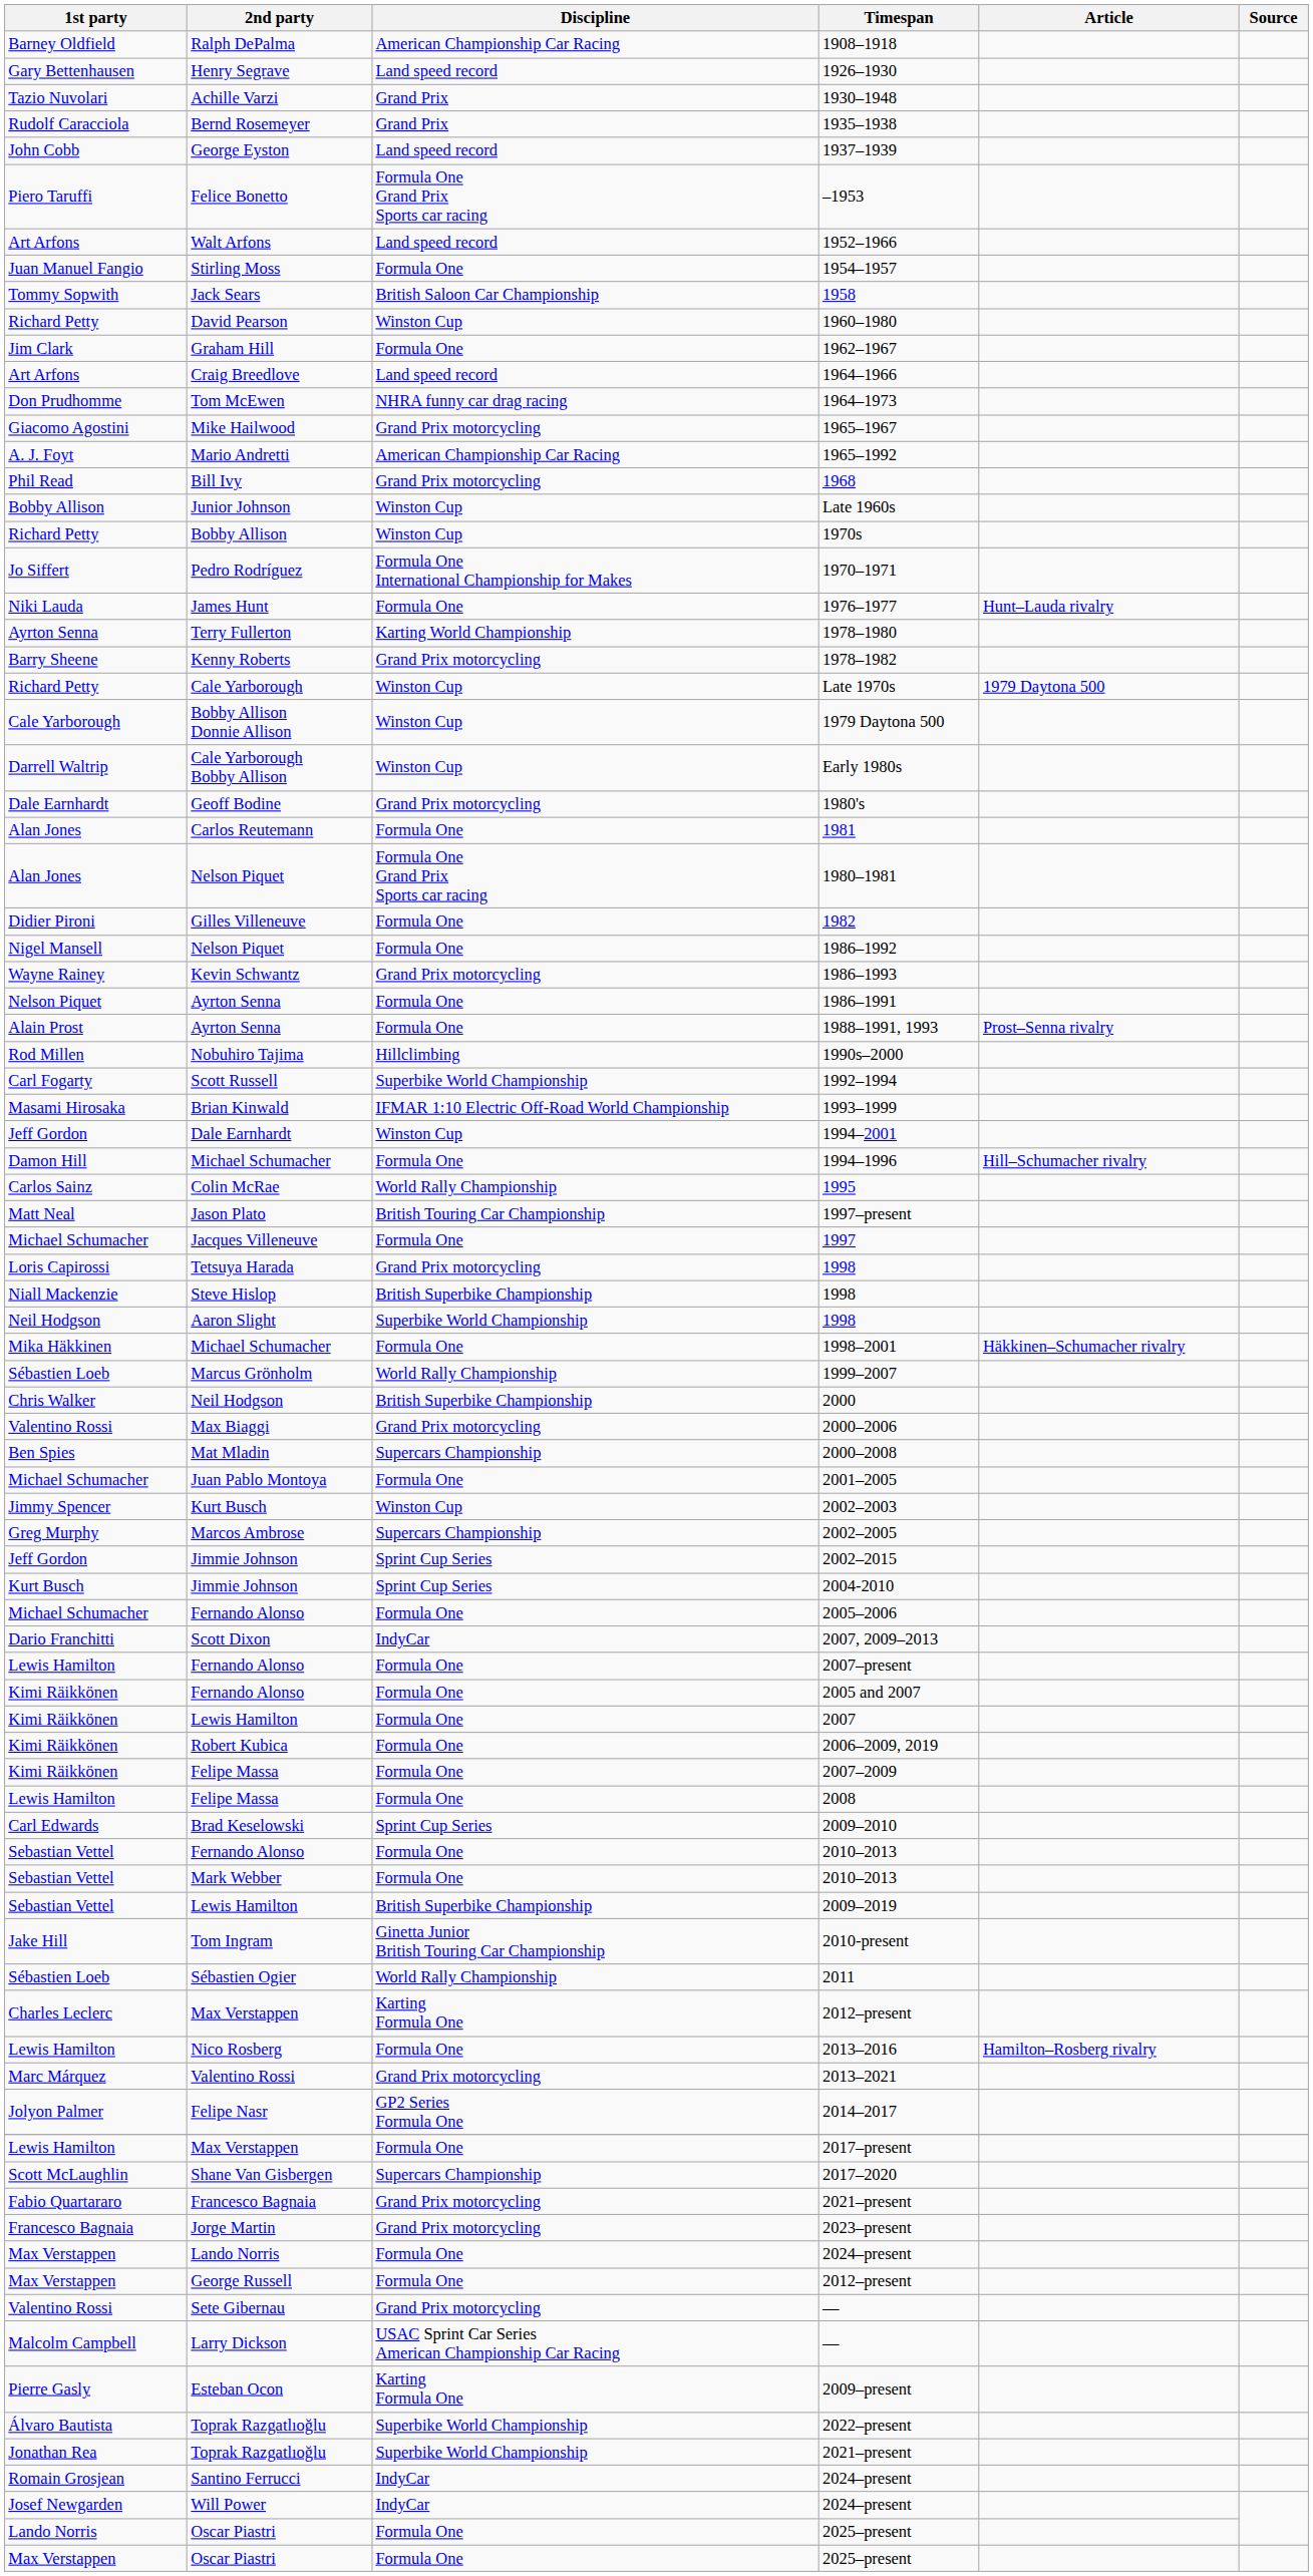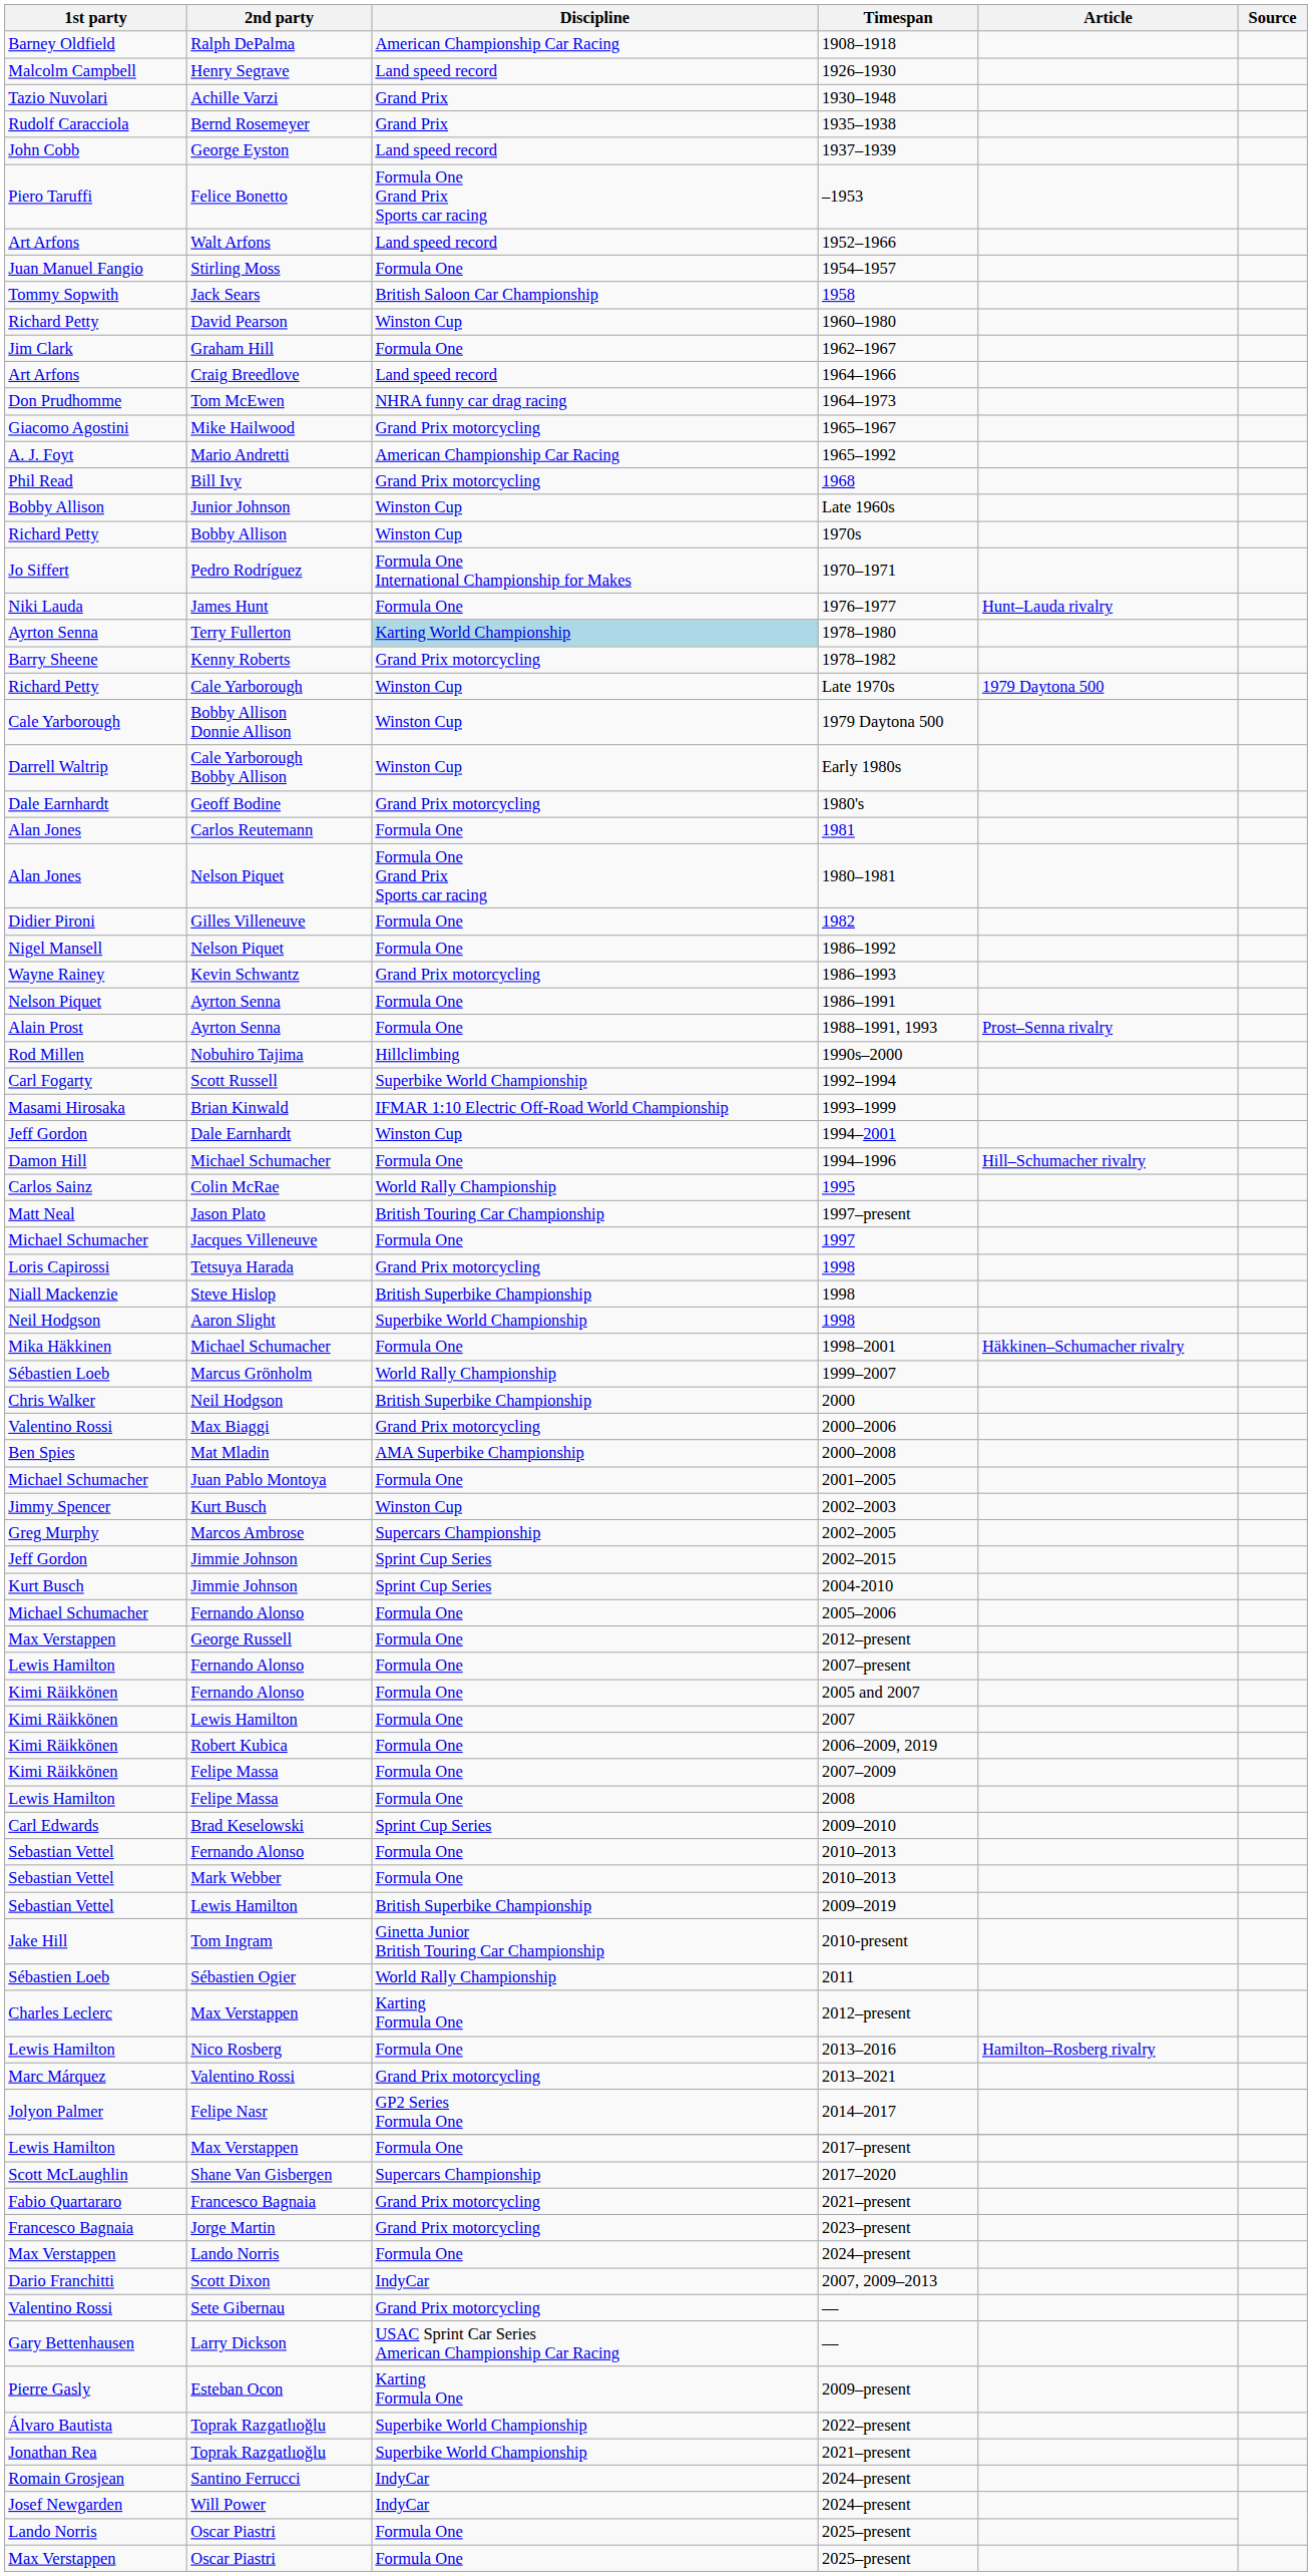1926–1930 | 1st party: Gary Bettenhausen -> Malcolm Campbell
1978–1980 | Discipline: no background -> lightblue background
2000–2008 | Discipline: Supercars Championship -> AMA Superbike Championship
rows swapped: 2007, 2009–2013 <-> George Russell / 2012–present
Larry Dickson / — | 1st party: Malcolm Campbell -> Gary Bettenhausen
